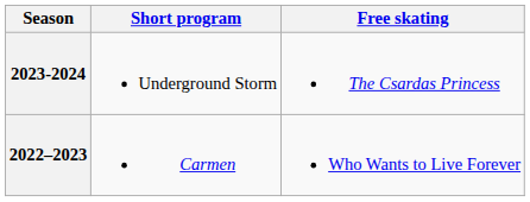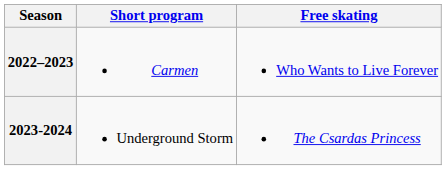rows swapped: 2023-2024 <-> 2022–2023
